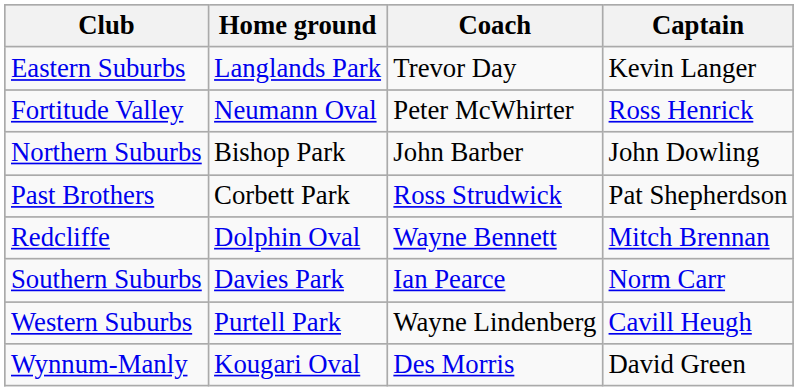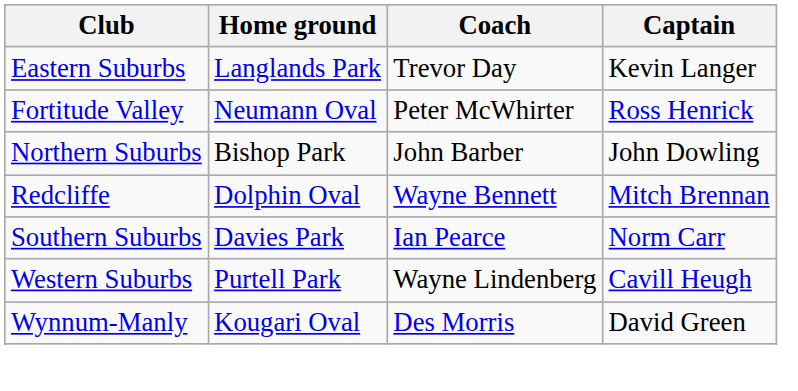- row: Past Brothers | Corbett Park | Ross Strudwick | Pat Shepherdson
